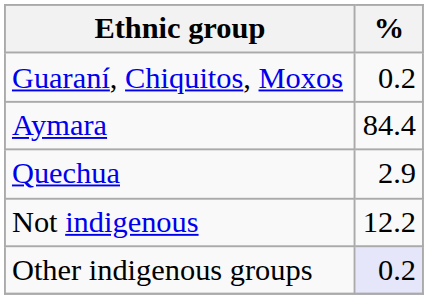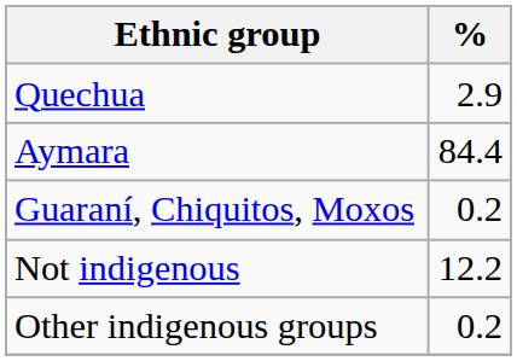rows swapped: Quechua <-> Guaraní, Chiquitos, Moxos
Other indigenous groups | %: lavender background -> no background
